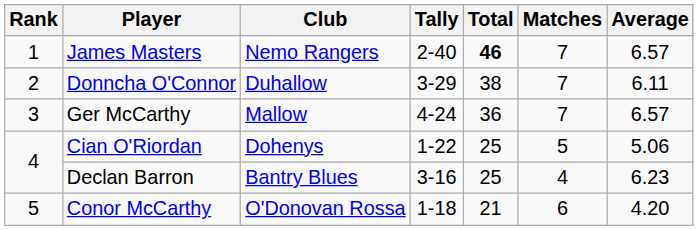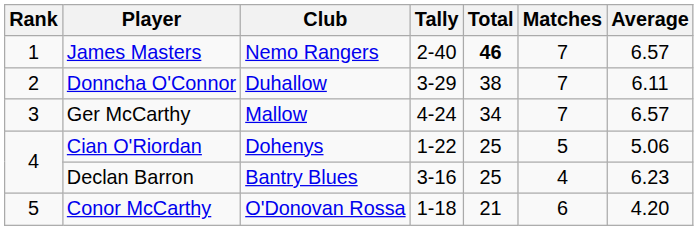Ger McCarthy | Total: 36 -> 34
